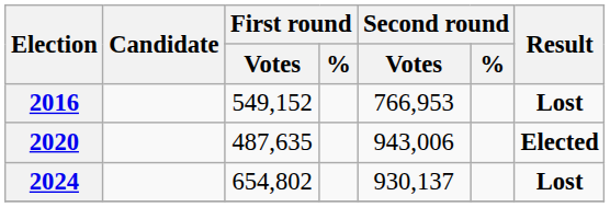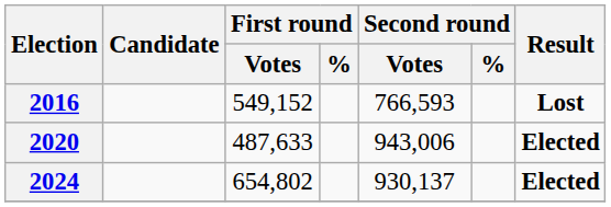2016 | Second round / Votes: 766,953 -> 766,593
2020 | First round / Votes: 487,635 -> 487,633
2024 | Result: Lost -> Elected
